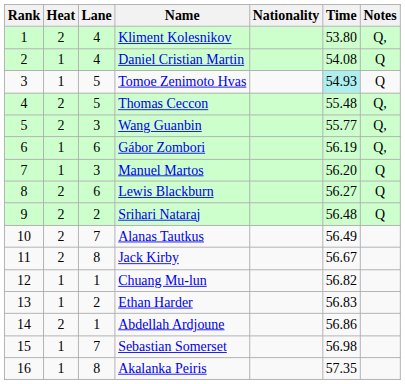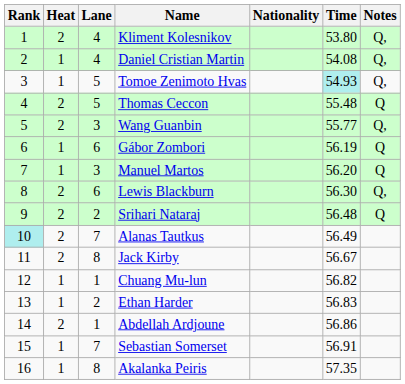Daniel Cristian Martin | Notes: Q -> Q,
Tomoe Zenimoto Hvas | Notes: Q -> Q,
Thomas Ceccon | Notes: Q, -> Q
Gábor Zombori | Notes: Q, -> Q
Lewis Blackburn | Time: 56.27 -> 56.30
Lewis Blackburn | Notes: Q -> Q,
Alanas Tautkus | Rank: no background -> paleturquoise background
Sebastian Somerset | Time: 56.98 -> 56.91
